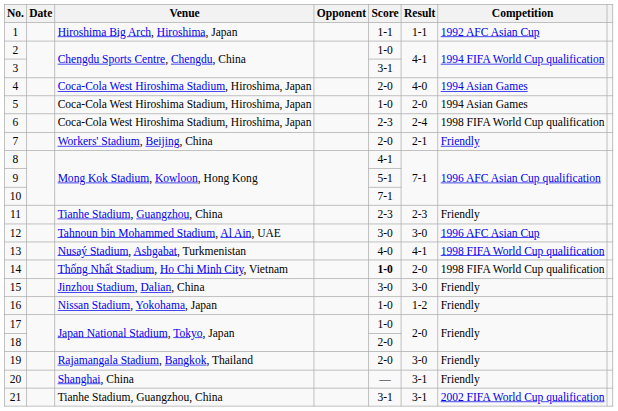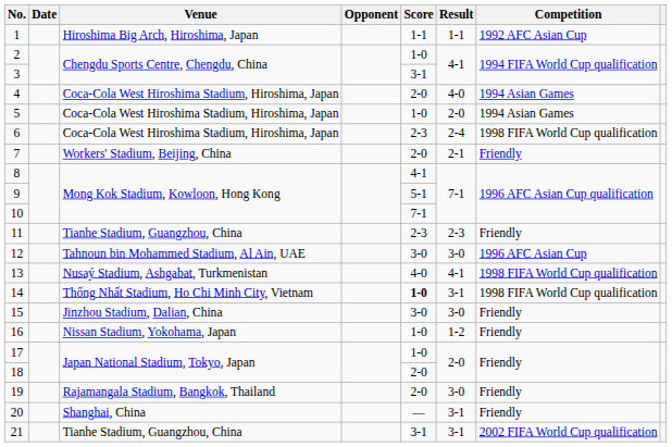14 | Result: 2-0 -> 3-1
